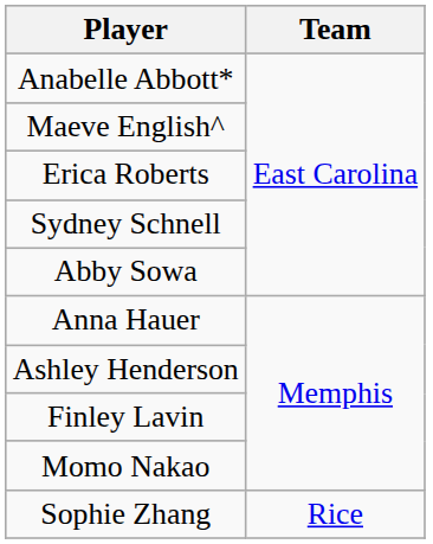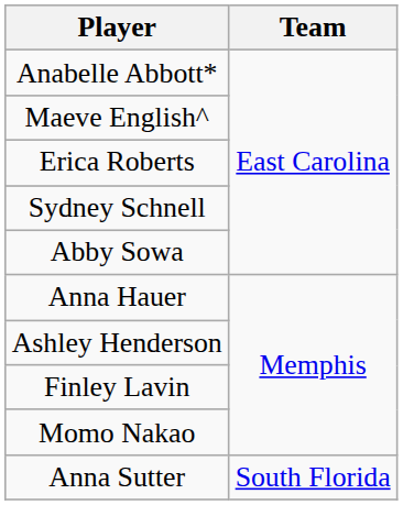- row: Sophie Zhang | Rice
+ row: Anna Sutter | South Florida
